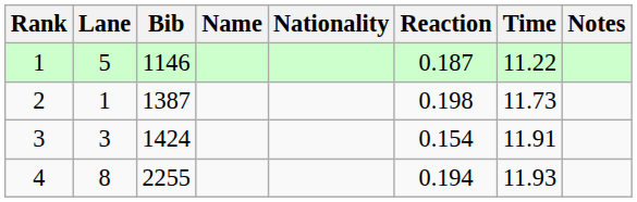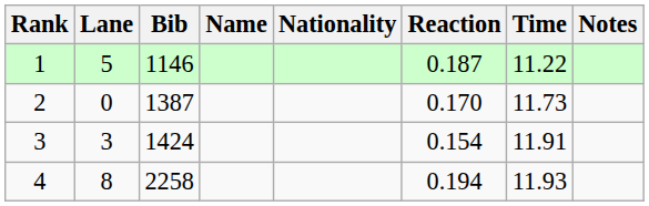2 | Lane: 1 -> 0
2 | Reaction: 0.198 -> 0.170
4 | Bib: 2255 -> 2258
